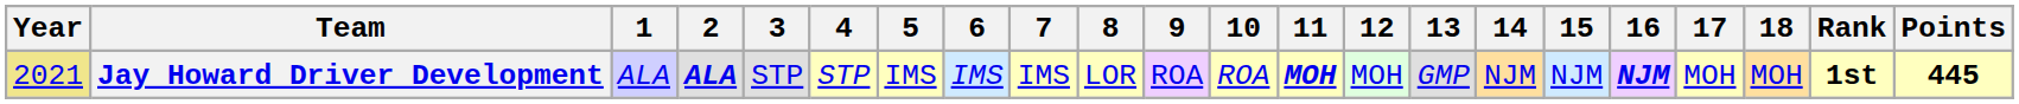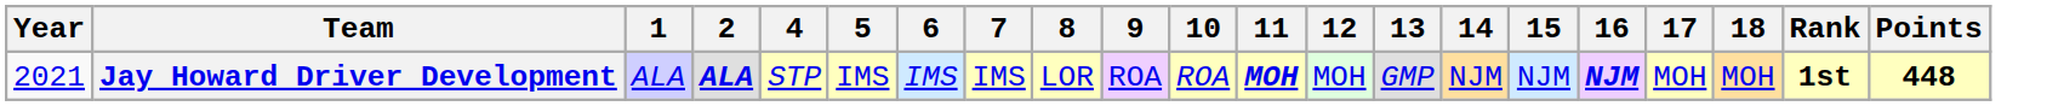- column: 3 | STP
Jay Howard Driver Development | Year: khaki background -> no background
Jay Howard Driver Development | Points: 445 -> 448
